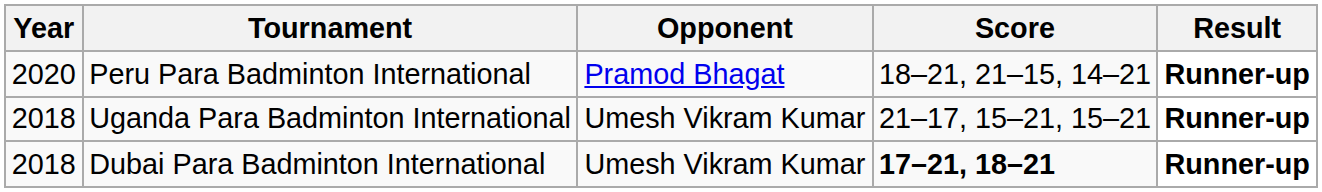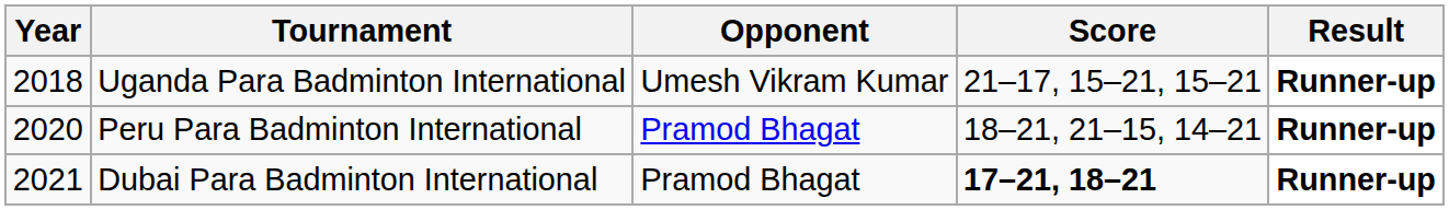rows swapped: Uganda Para Badminton International <-> Peru Para Badminton International
Dubai Para Badminton International | Year: 2018 -> 2021
Dubai Para Badminton International | Opponent: Umesh Vikram Kumar -> Pramod Bhagat
